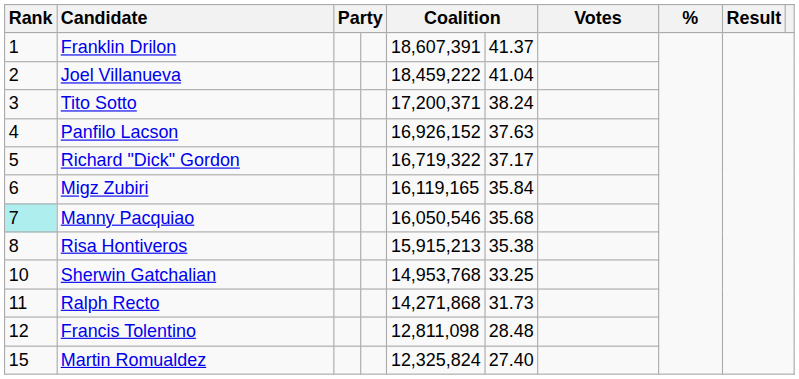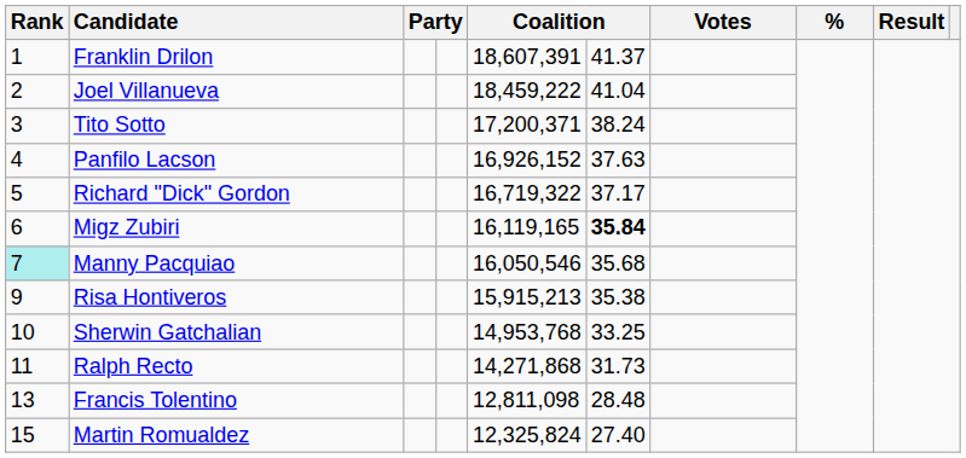Migz Zubiri | column 6: normal -> bold
Risa Hontiveros | Rank: 8 -> 9
Francis Tolentino | Rank: 12 -> 13
